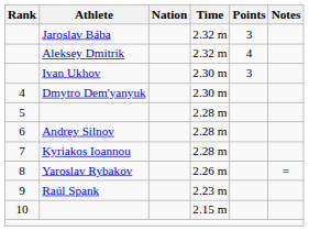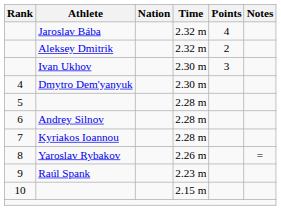Jaroslav Bába | Points: 3 -> 4
Aleksey Dmitrik | Points: 4 -> 2
